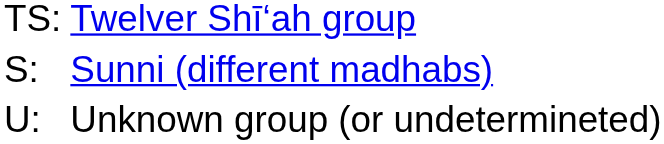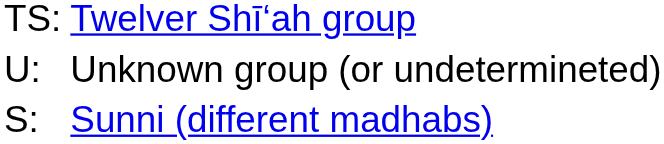rows swapped: Sunni (different madhabs) <-> Unknown group (or undetermineted)
